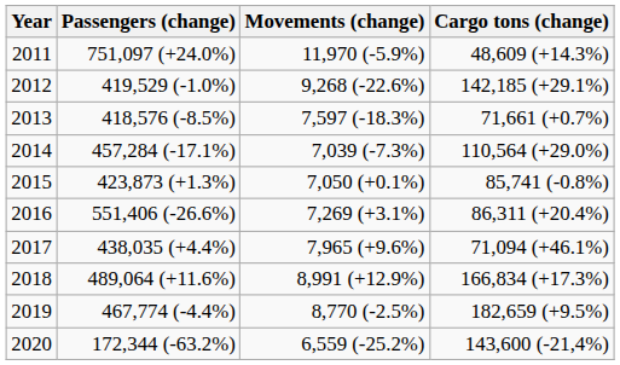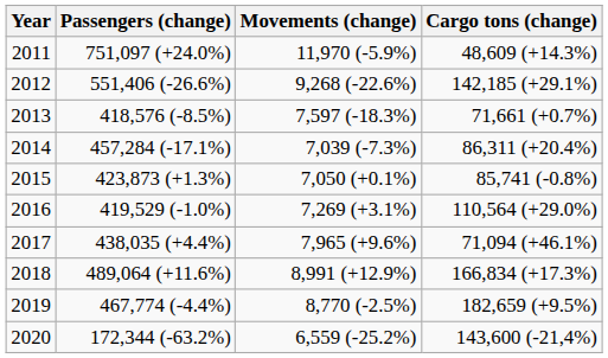2012 | Passengers (change): 419,529 (-1.0%) -> 551,406 (-26.6%)
2014 | Cargo tons (change): 110,564 (+29.0%) -> 86,311 (+20.4%)
2016 | Passengers (change): 551,406 (-26.6%) -> 419,529 (-1.0%)
2016 | Cargo tons (change): 86,311 (+20.4%) -> 110,564 (+29.0%)
